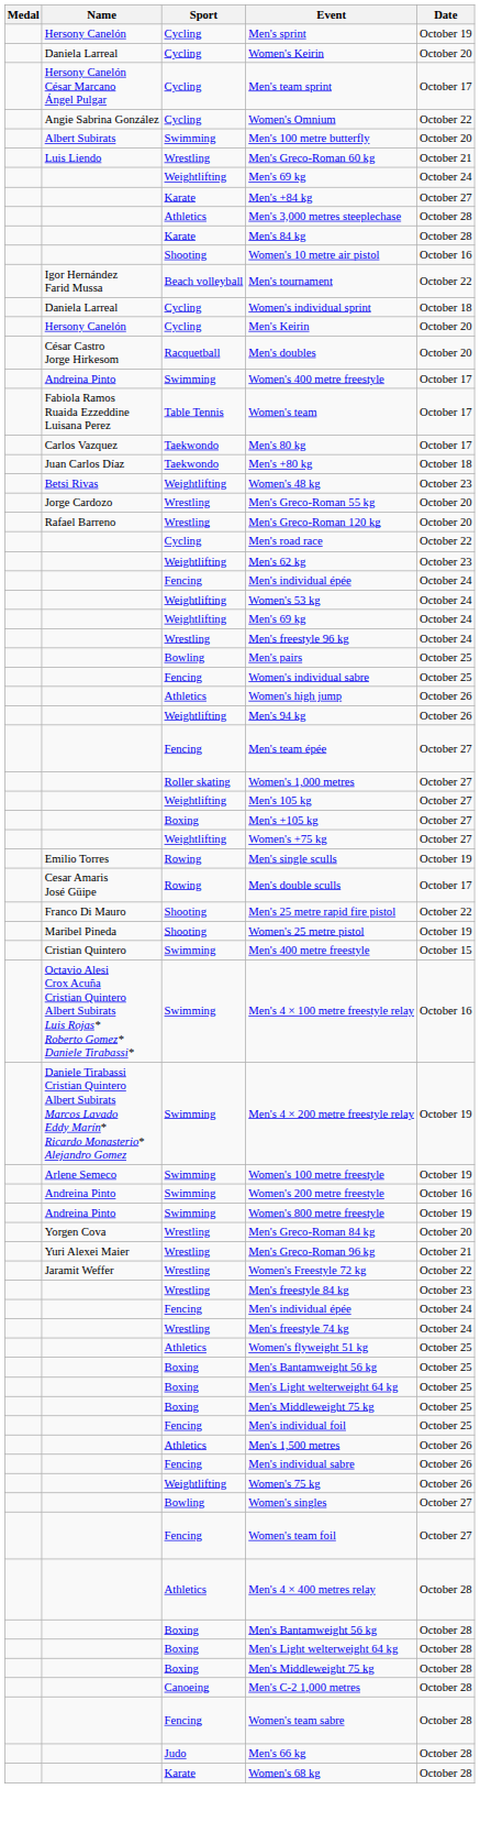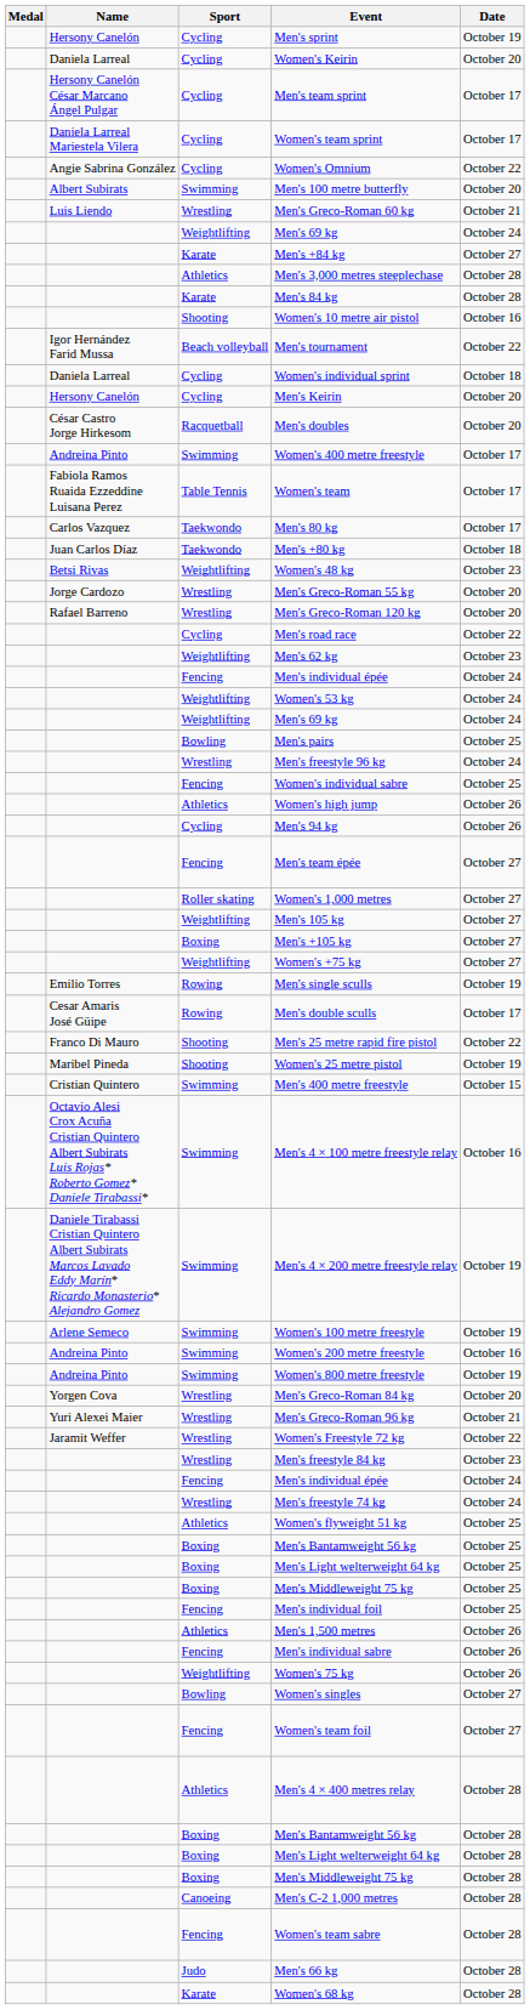+ row: Daniela Larreal Mariestela Vilera | Cycling | Women's team sprint | October 17
rows swapped: Men's freestyle 96 kg <-> Men's pairs
Men's 94 kg | Sport: Weightlifting -> Cycling
